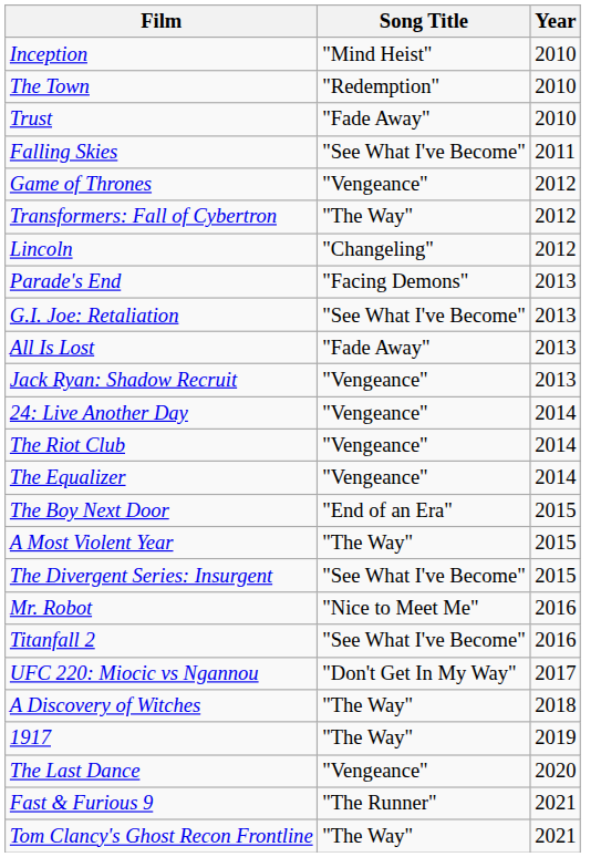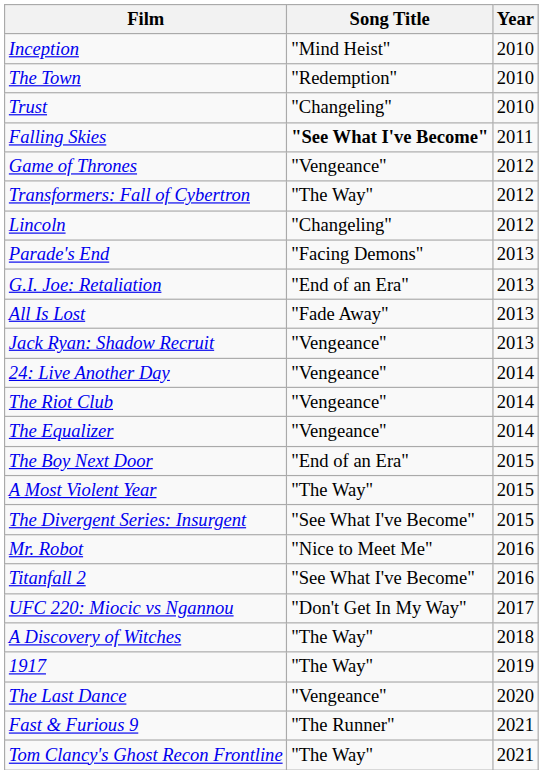Trust | Song Title: "Fade Away" -> "Changeling"
Falling Skies | Song Title: normal -> bold
G.I. Joe: Retaliation | Song Title: "See What I've Become" -> "End of an Era"
